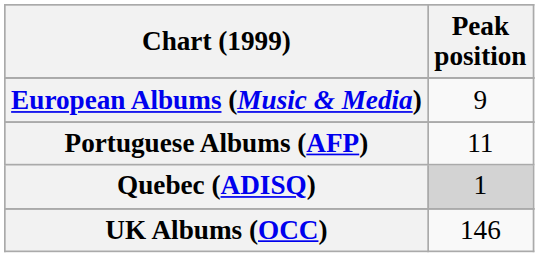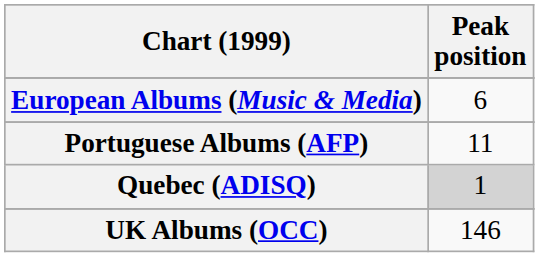European Albums (Music & Media) | Peak position: 9 -> 6
